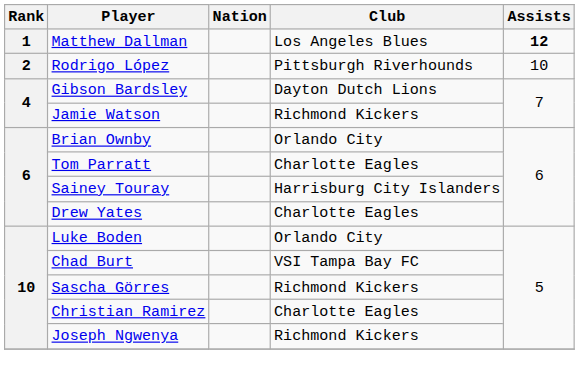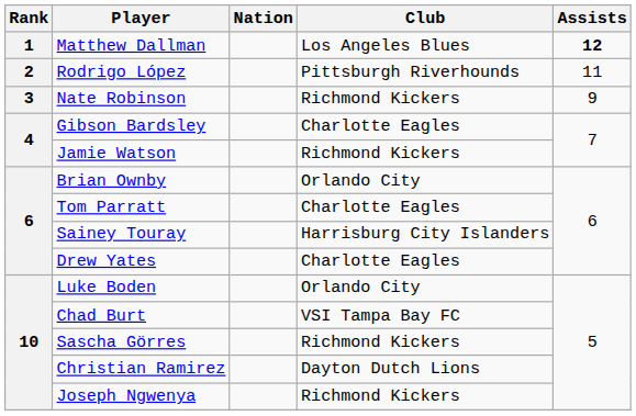Rodrigo López | Assists: 10 -> 11
+ row: 3 | Nate Robinson | Richmond Kickers | 9
Gibson Bardsley | Club: Dayton Dutch Lions -> Charlotte Eagles
Christian Ramirez | Club: Charlotte Eagles -> Dayton Dutch Lions
